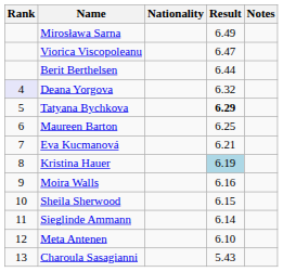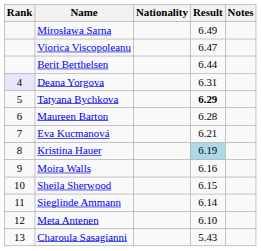Deana Yorgova | Result: 6.32 -> 6.31
Maureen Barton | Result: 6.25 -> 6.28
